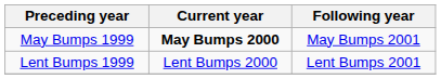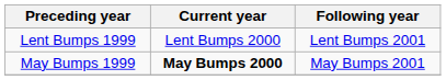rows swapped: May Bumps 1999 <-> Lent Bumps 1999
